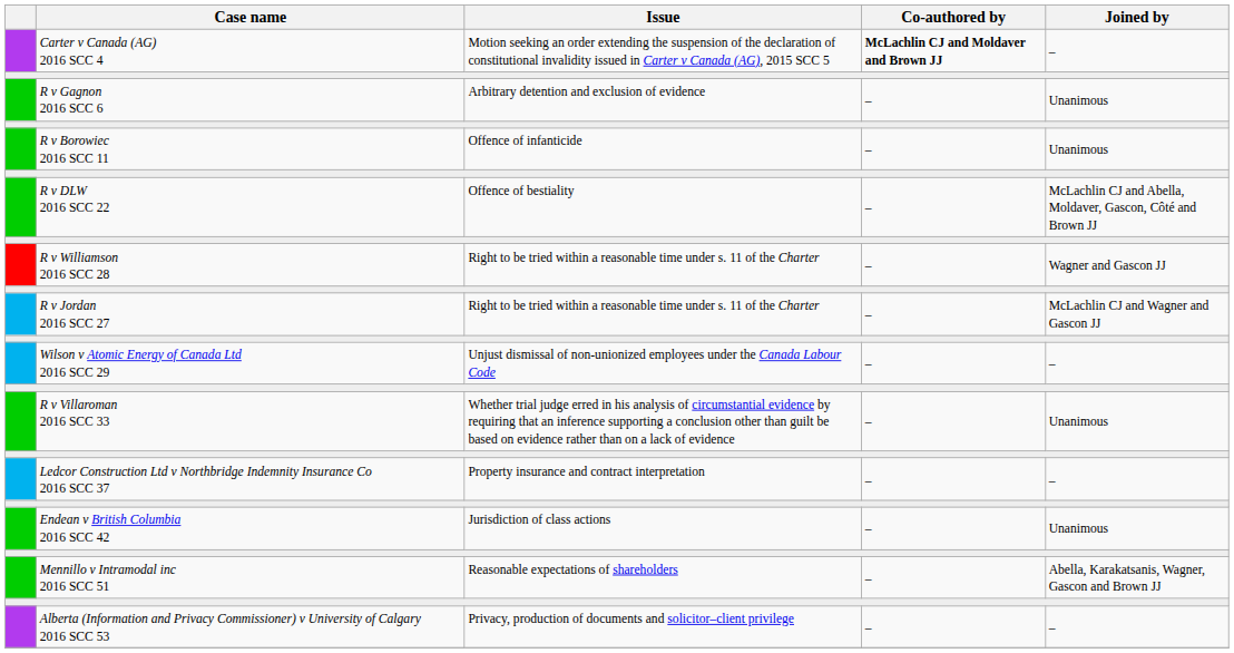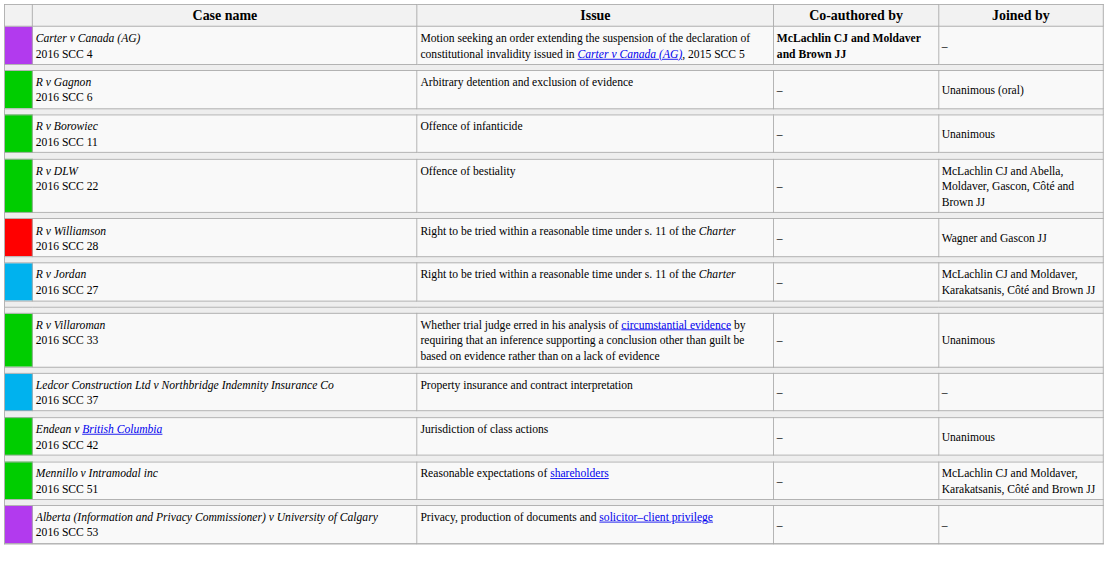R v Gagnon 2016 SCC 6 | Joined by: Unanimous -> Unanimous (oral)
R v Jordan 2016 SCC 27 | Joined by: McLachlin CJ and Wagner and Gascon JJ -> McLachlin CJ and Moldaver, Karakatsanis, Côté and Brown JJ
- row: Wilson v Atomic Energy of Canada Ltd 2016 SCC 29 | Unjust dismissal of non-unionized employees under the Canada Labour Code | – | –
Mennillo v Intramodal inc 2016 SCC 51 | Joined by: Abella, Karakatsanis, Wagner, Gascon and Brown JJ -> McLachlin CJ and Moldaver, Karakatsanis, Côté and Brown JJ
